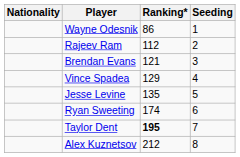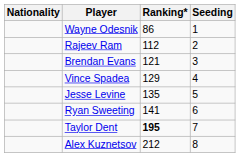Ryan Sweeting | Ranking*: 174 -> 141
